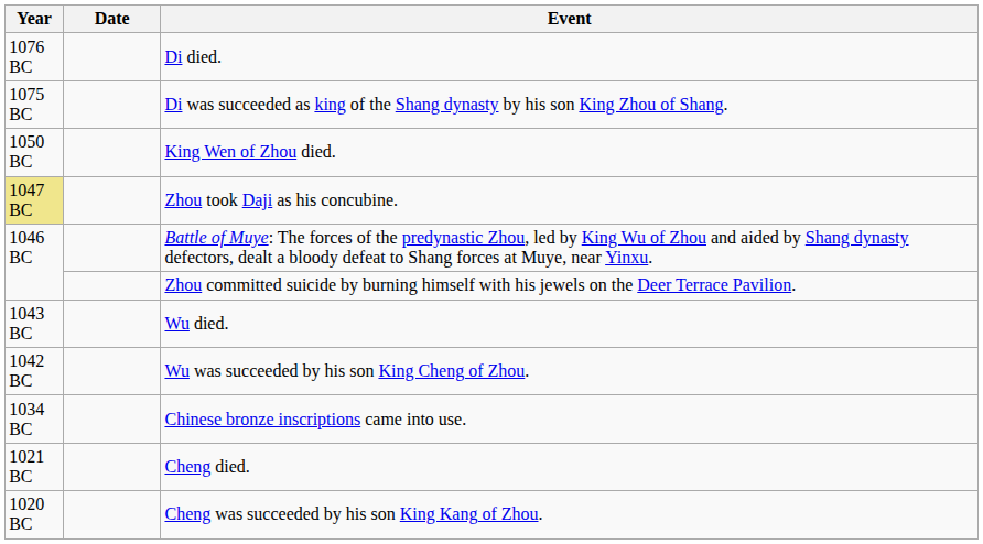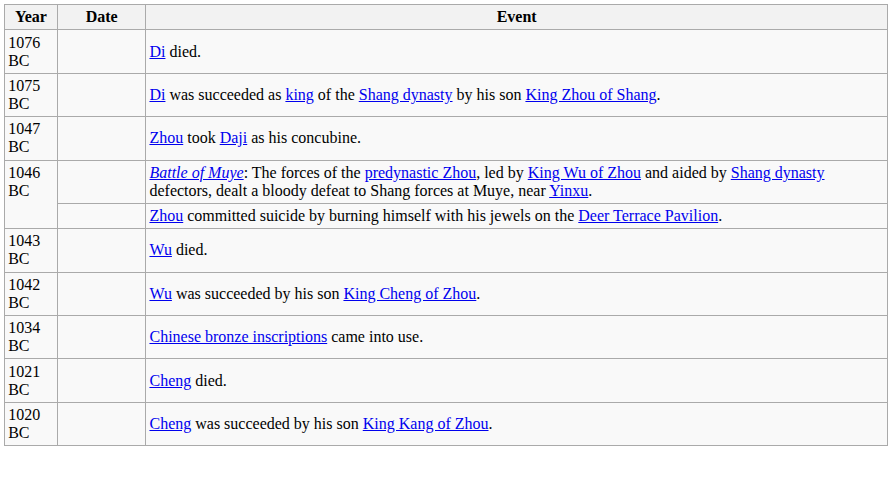- row: 1050 BC | King Wen of Zhou died.
Zhou took Daji as his concubine. | Year: khaki background -> no background
